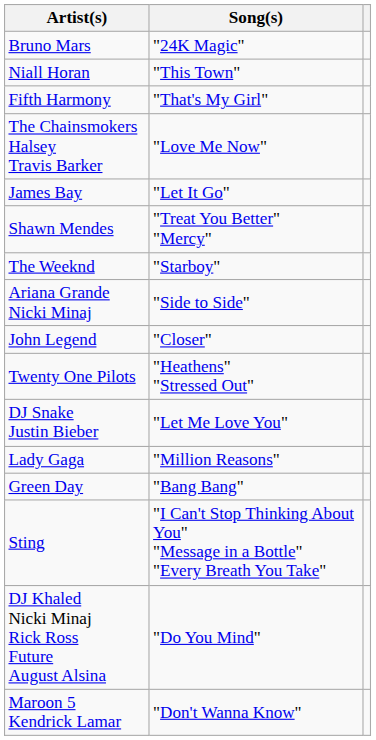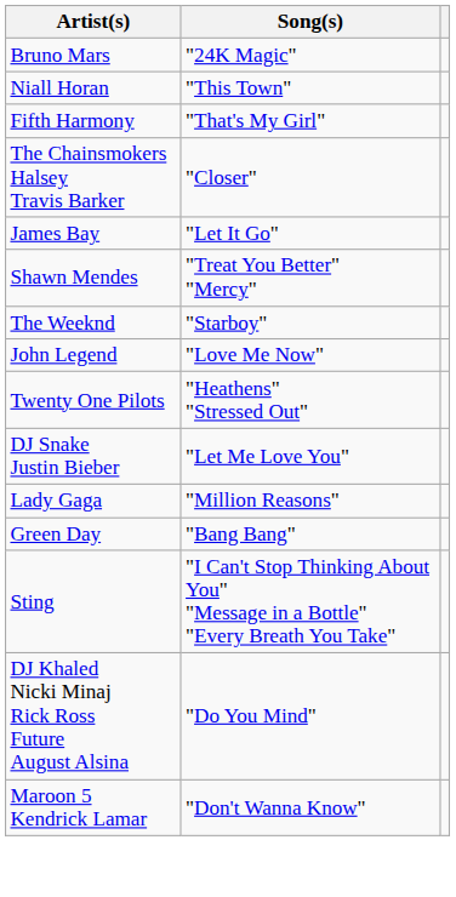The Chainsmokers Halsey Travis Barker | Song(s): "Love Me Now" -> "Closer"
- row: Ariana Grande Nicki Minaj | "Side to Side"
John Legend | Song(s): "Closer" -> "Love Me Now"
